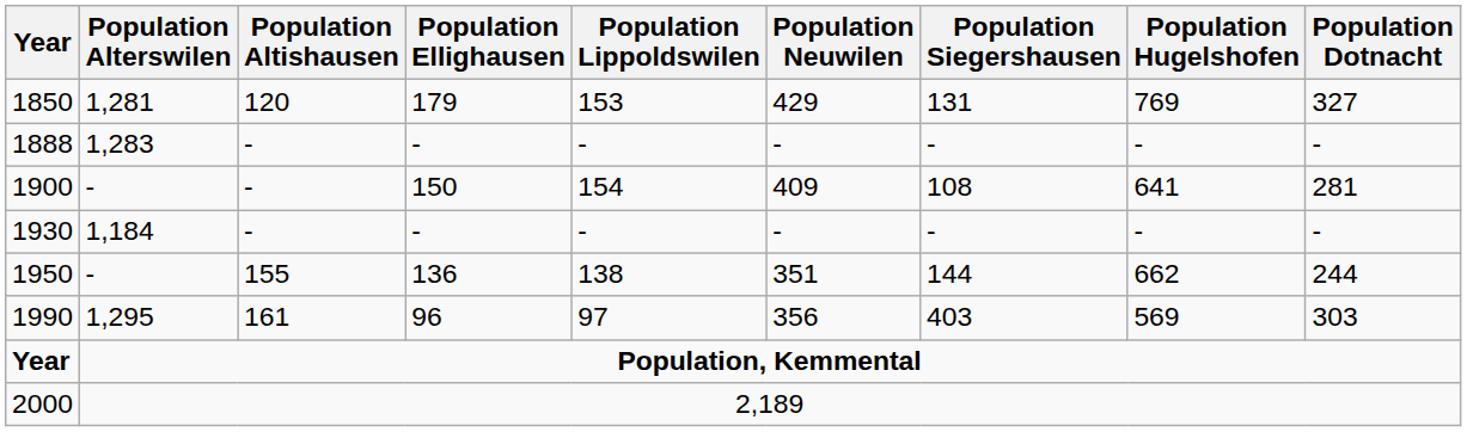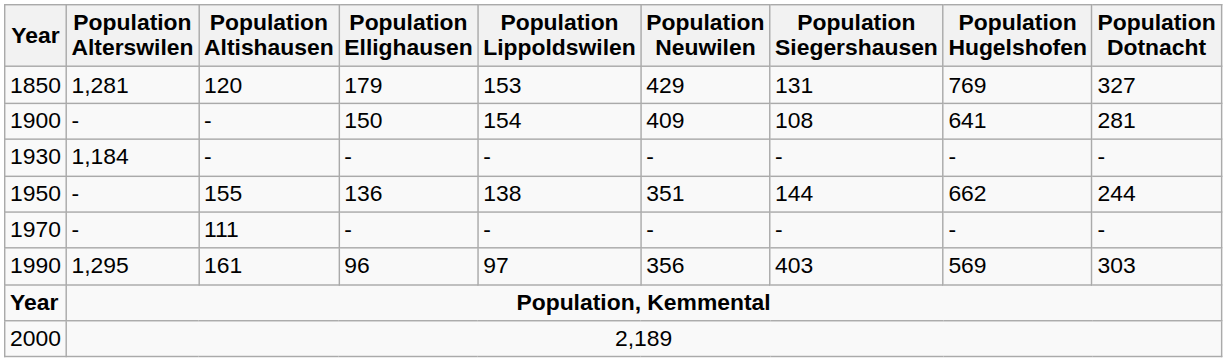- row: 1888 | 1,283 | - | - | - | - | - | - | -
+ row: 1970 | - | 111 | - | - | - | - | - | -
